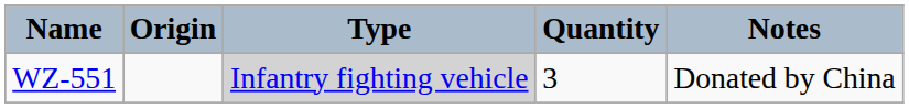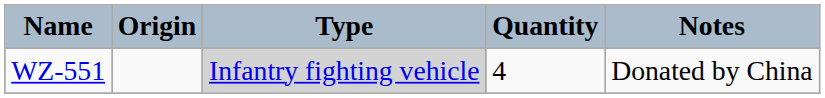WZ-551 | Quantity: 3 -> 4
